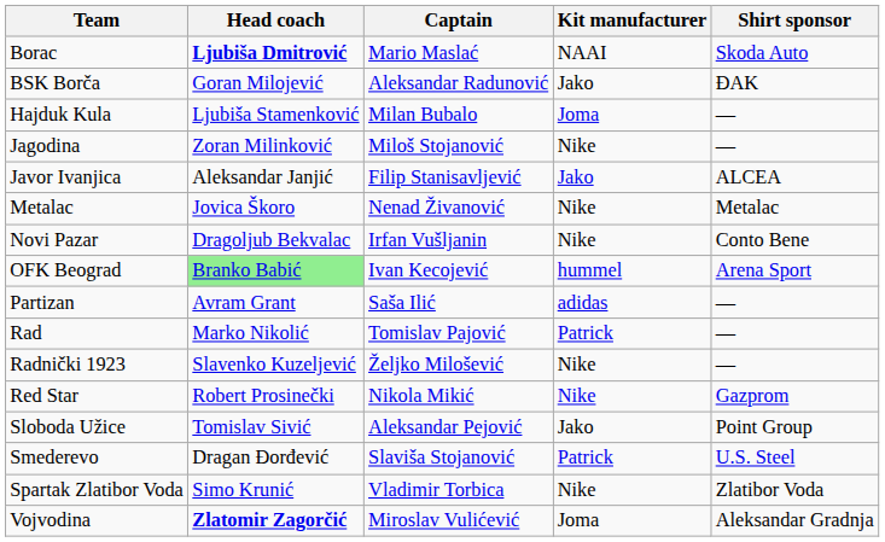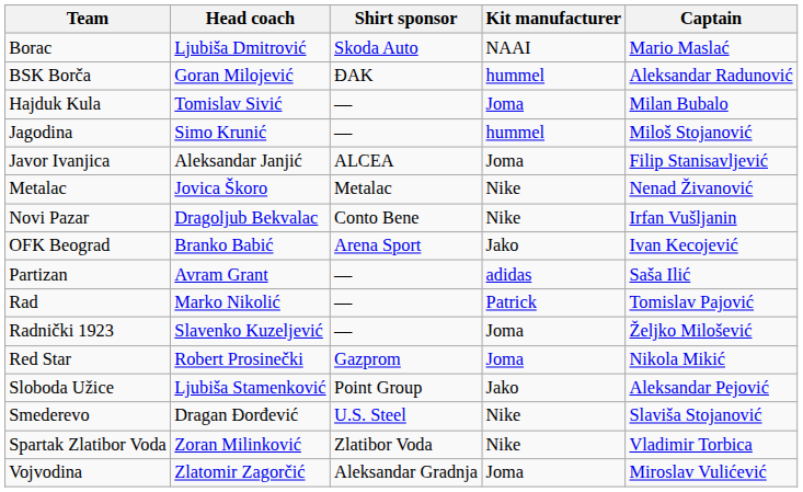columns swapped: Captain <-> Shirt sponsor
Borac | Head coach: bold -> normal
BSK Borča | Kit manufacturer: Jako -> hummel
Hajduk Kula | Head coach: Ljubiša Stamenković -> Tomislav Sivić
Jagodina | Head coach: Zoran Milinković -> Simo Krunić
Jagodina | Kit manufacturer: Nike -> hummel
Javor Ivanjica | Kit manufacturer: Jako -> Joma
OFK Beograd | Head coach: lightgreen background -> no background
OFK Beograd | Kit manufacturer: hummel -> Jako
Radnički 1923 | Kit manufacturer: Nike -> Joma
Red Star | Kit manufacturer: Nike -> Joma
Sloboda Užice | Head coach: Tomislav Sivić -> Ljubiša Stamenković
Smederevo | Kit manufacturer: Patrick -> Nike
Spartak Zlatibor Voda | Head coach: Simo Krunić -> Zoran Milinković
Vojvodina | Head coach: bold -> normal
